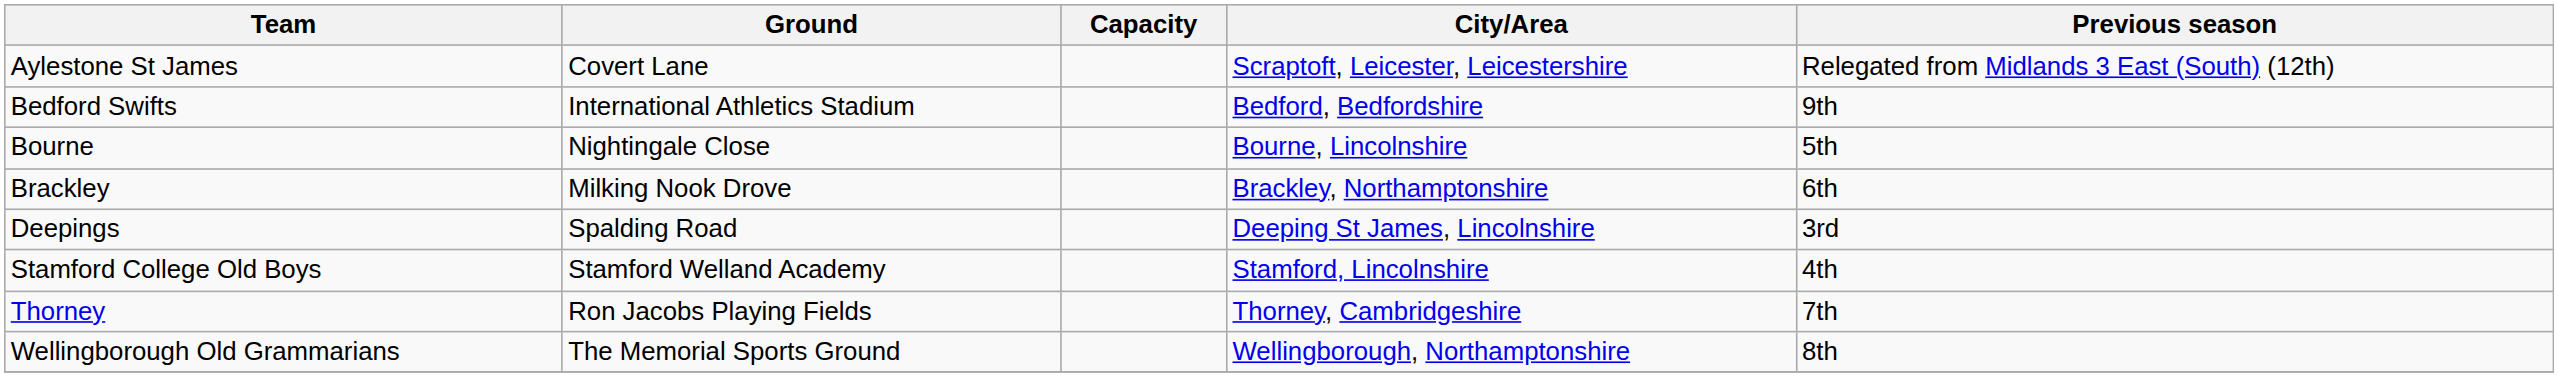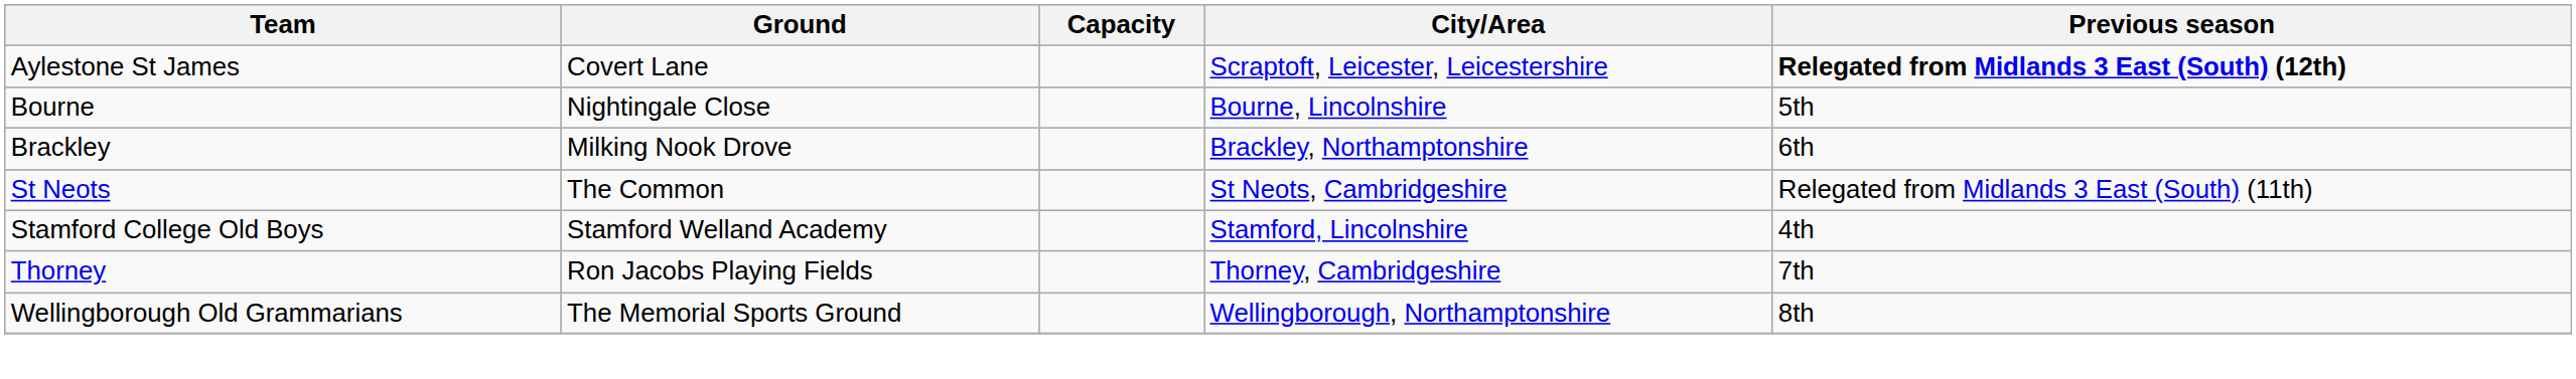Aylestone St James | Previous season: normal -> bold
- row: Bedford Swifts | International Athletics Stadium | Bedford, Bedfordshire | 9th
- row: Deepings | Spalding Road | Deeping St James, Lincolnshire | 3rd
+ row: St Neots | The Common | St Neots, Cambridgeshire | Relegated from Midlands 3 East (South) (11th)
